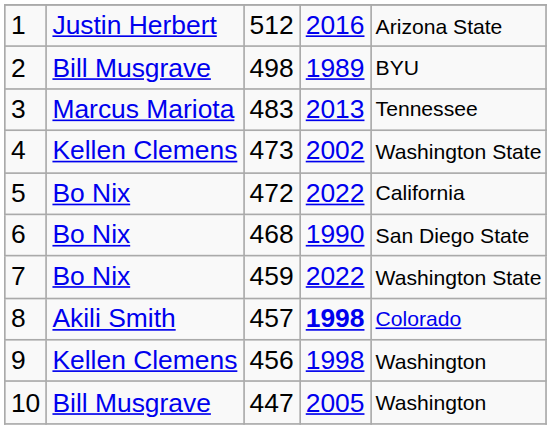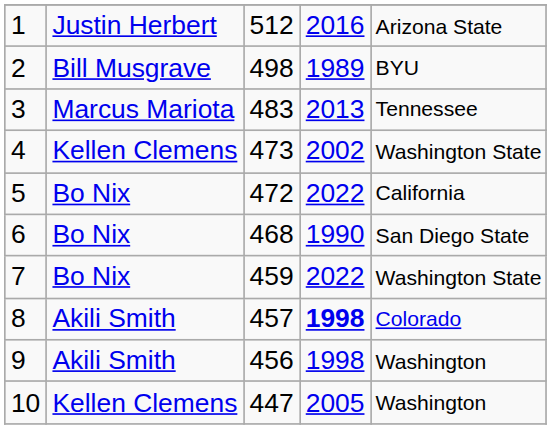9 | column 2: Kellen Clemens -> Akili Smith
10 | column 2: Bill Musgrave -> Kellen Clemens
